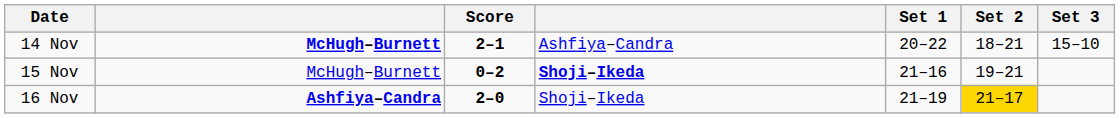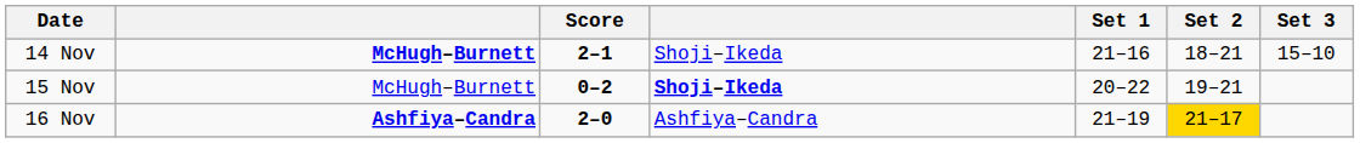14 Nov | column 4: Ashfiya–Candra -> Shoji–Ikeda
14 Nov | Set 1: 20–22 -> 21–16
15 Nov | Set 1: 21–16 -> 20–22
16 Nov | column 4: Shoji–Ikeda -> Ashfiya–Candra
